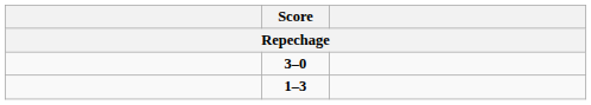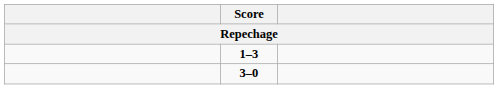rows swapped: 1–3 <-> 3–0
